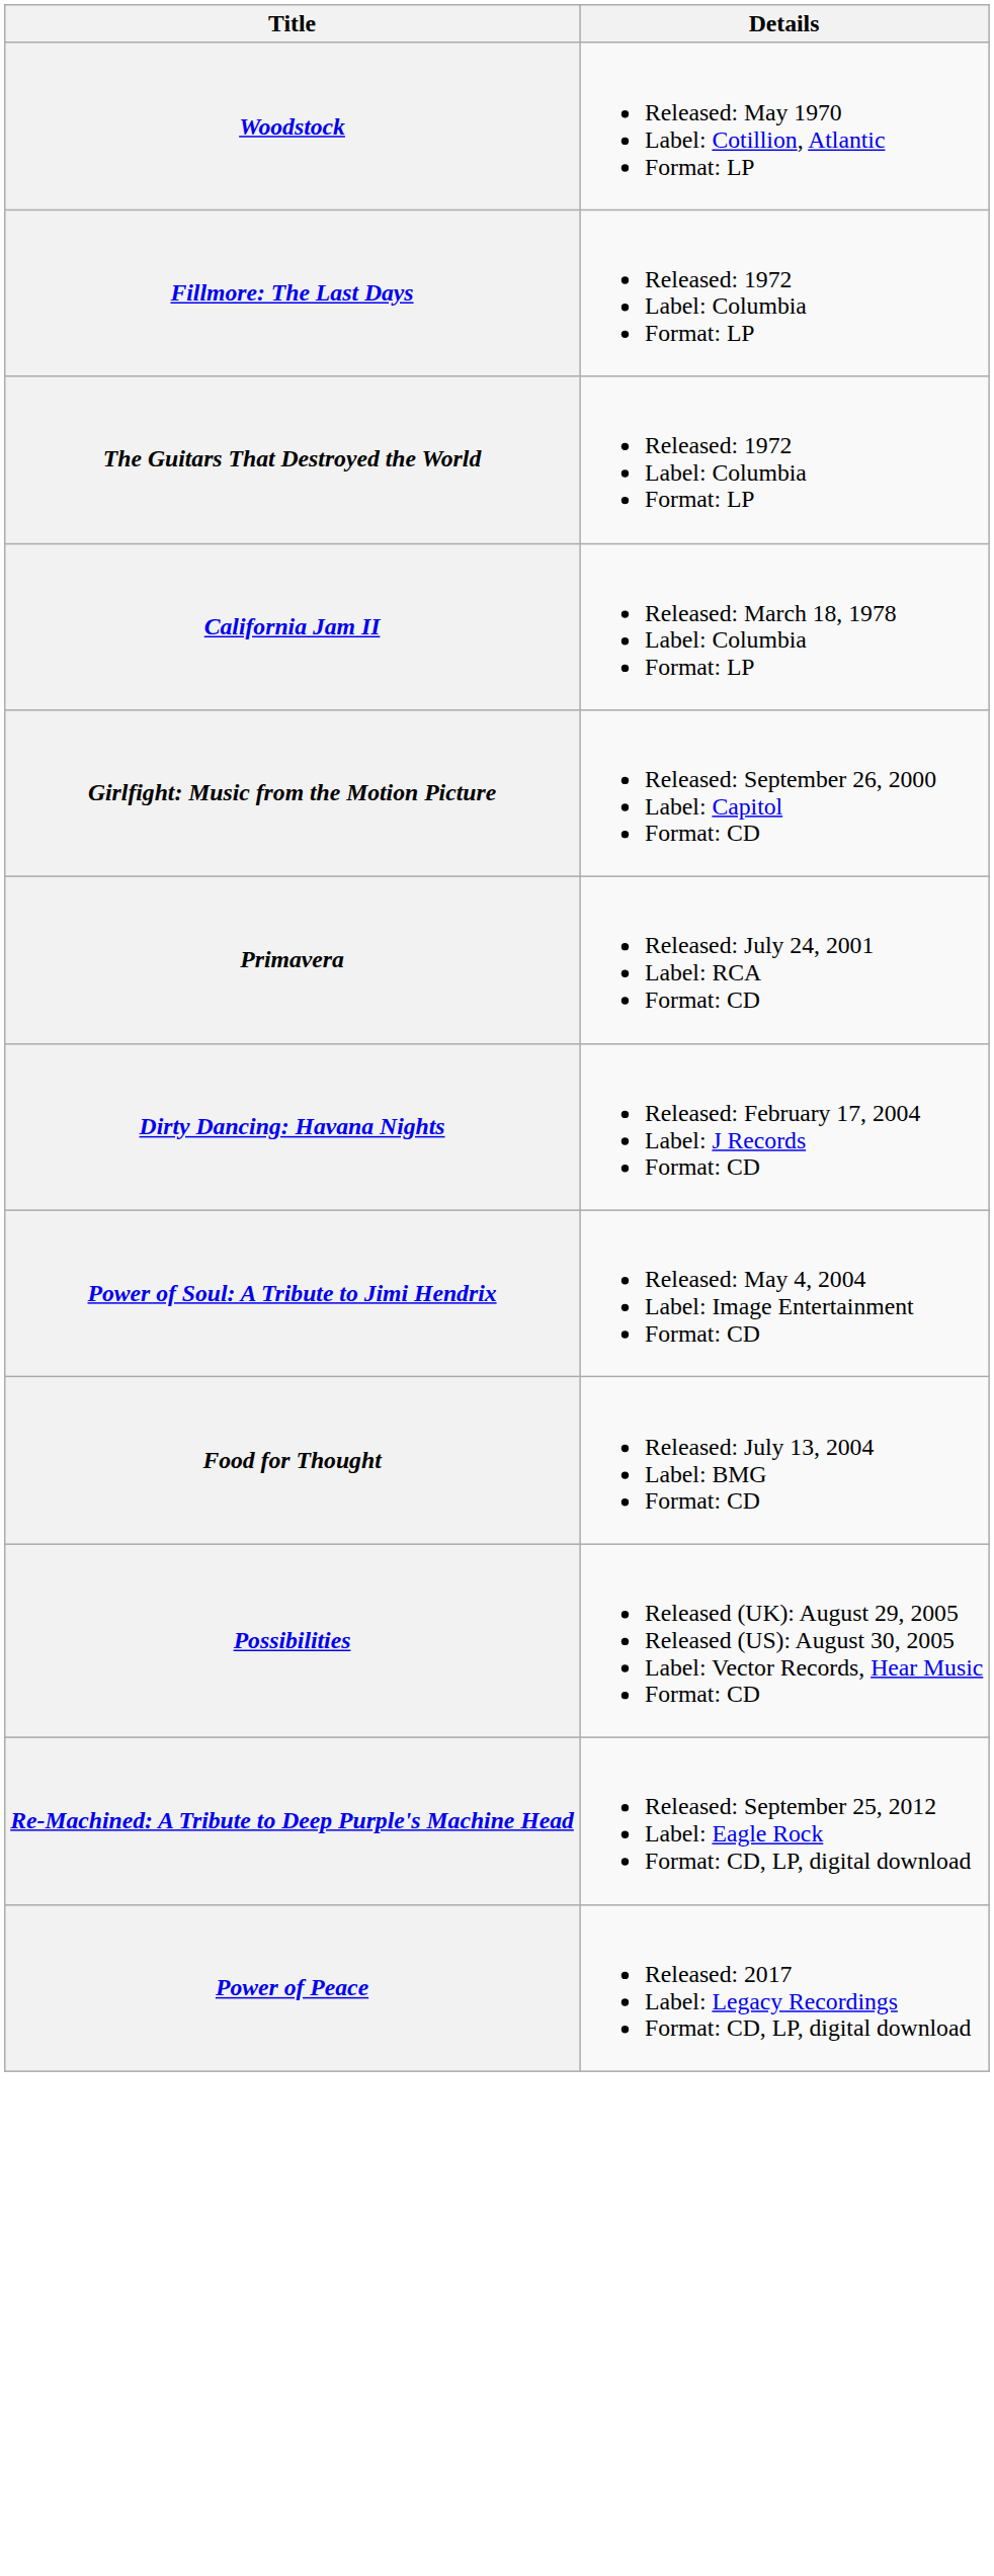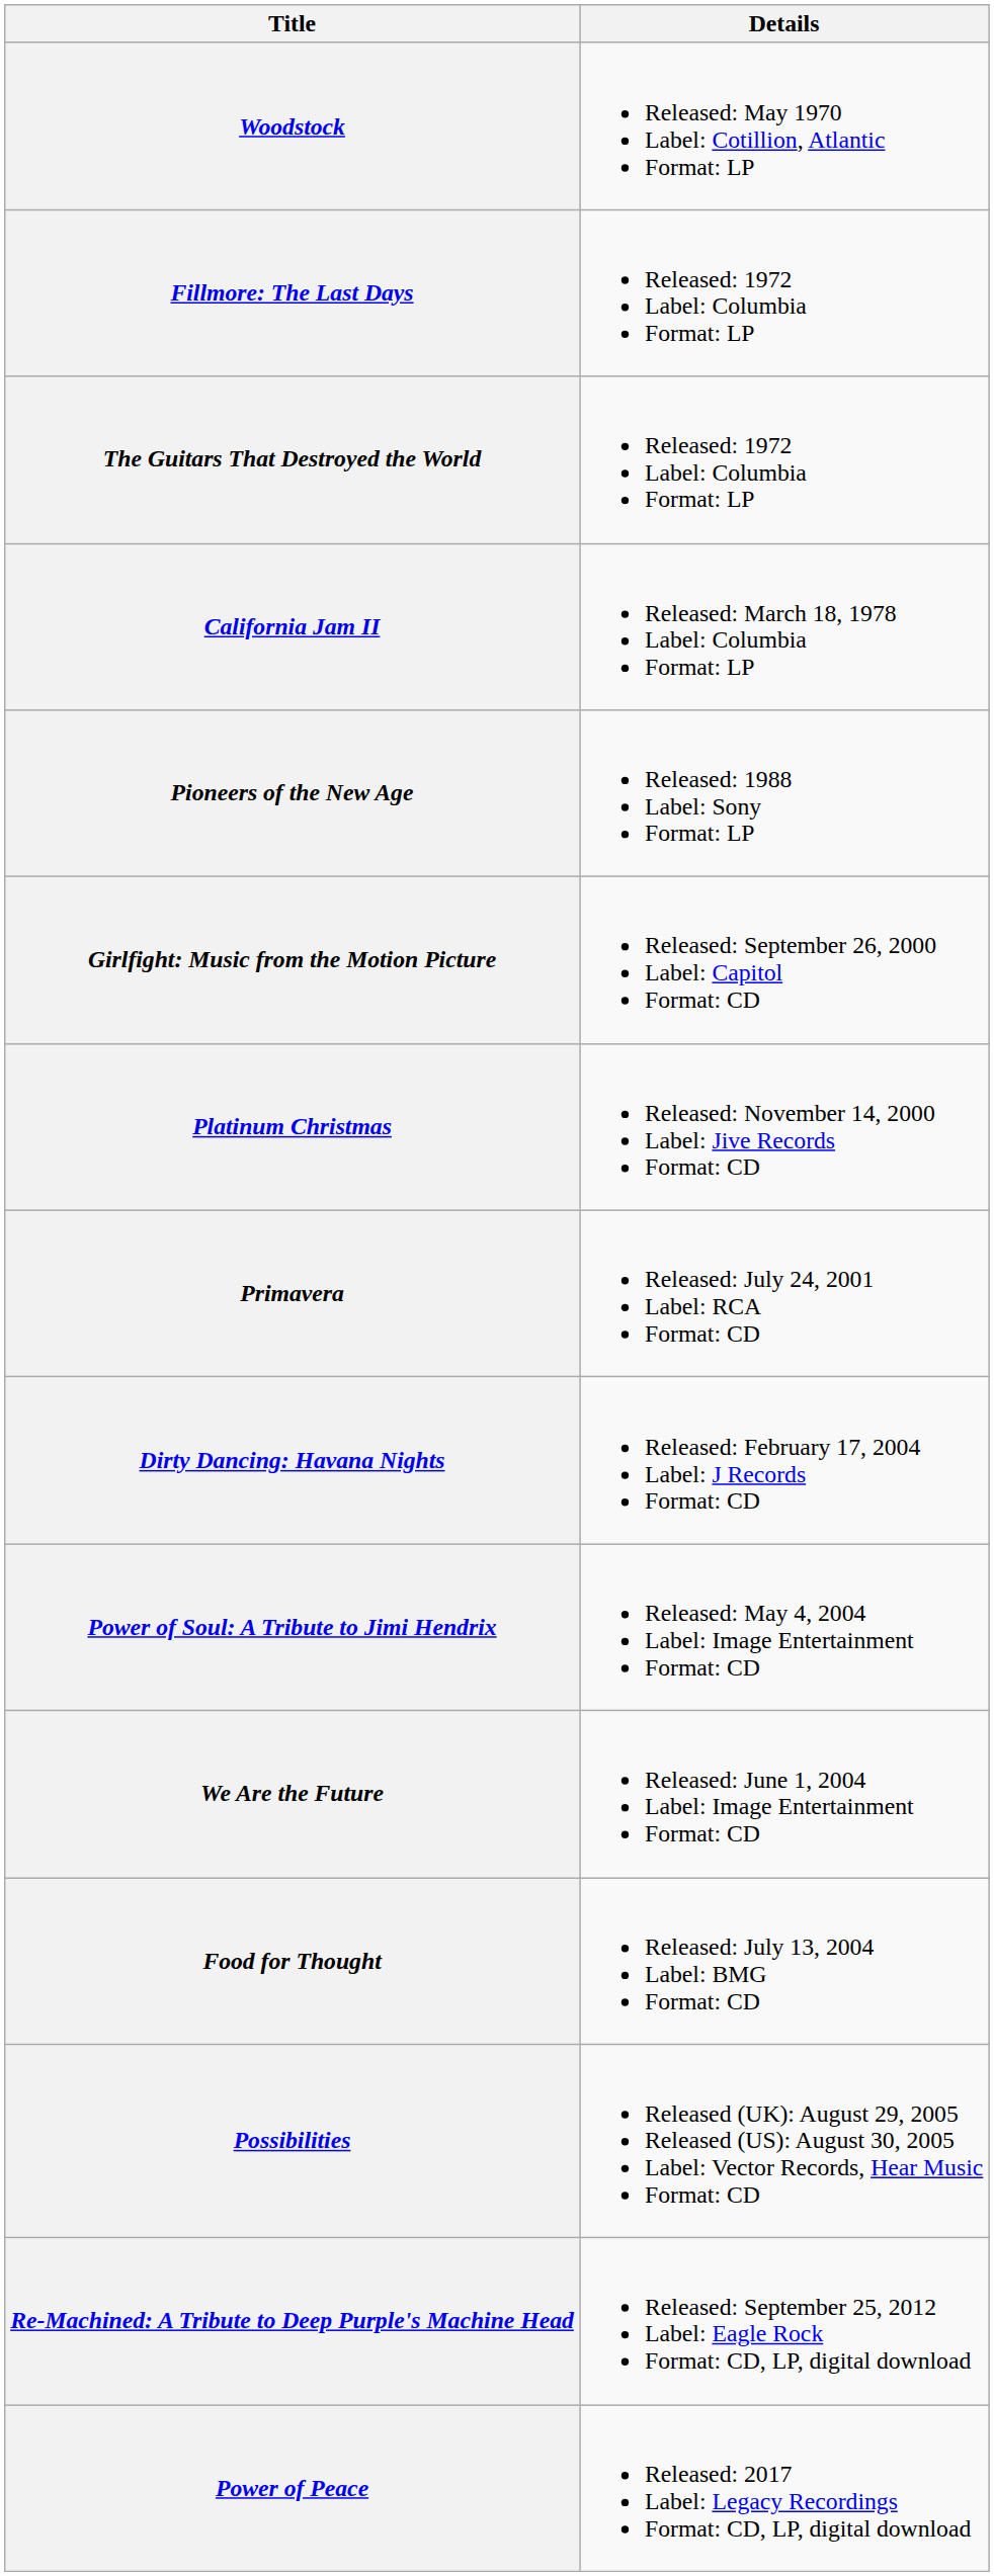+ row: Pioneers of the New Age | Released: 1988 Label: Sony Format: LP
+ row: Platinum Christmas | Released: November 14, 2000 Label: Jive Records Format: CD
+ row: We Are the Future | Released: June 1, 2004 Label: Image Entertainment Format: CD
